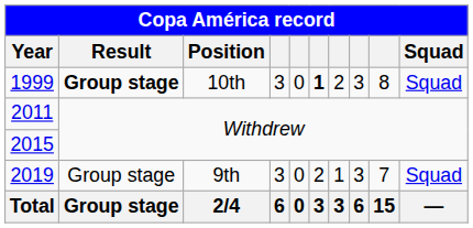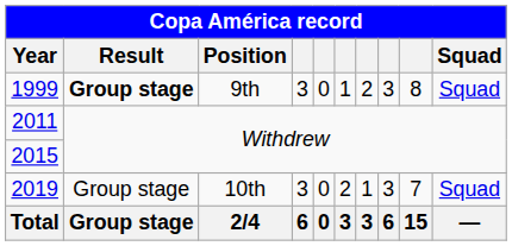1999 | Position: 10th -> 9th
1999 | column 6: bold -> normal
2019 | Position: 9th -> 10th
